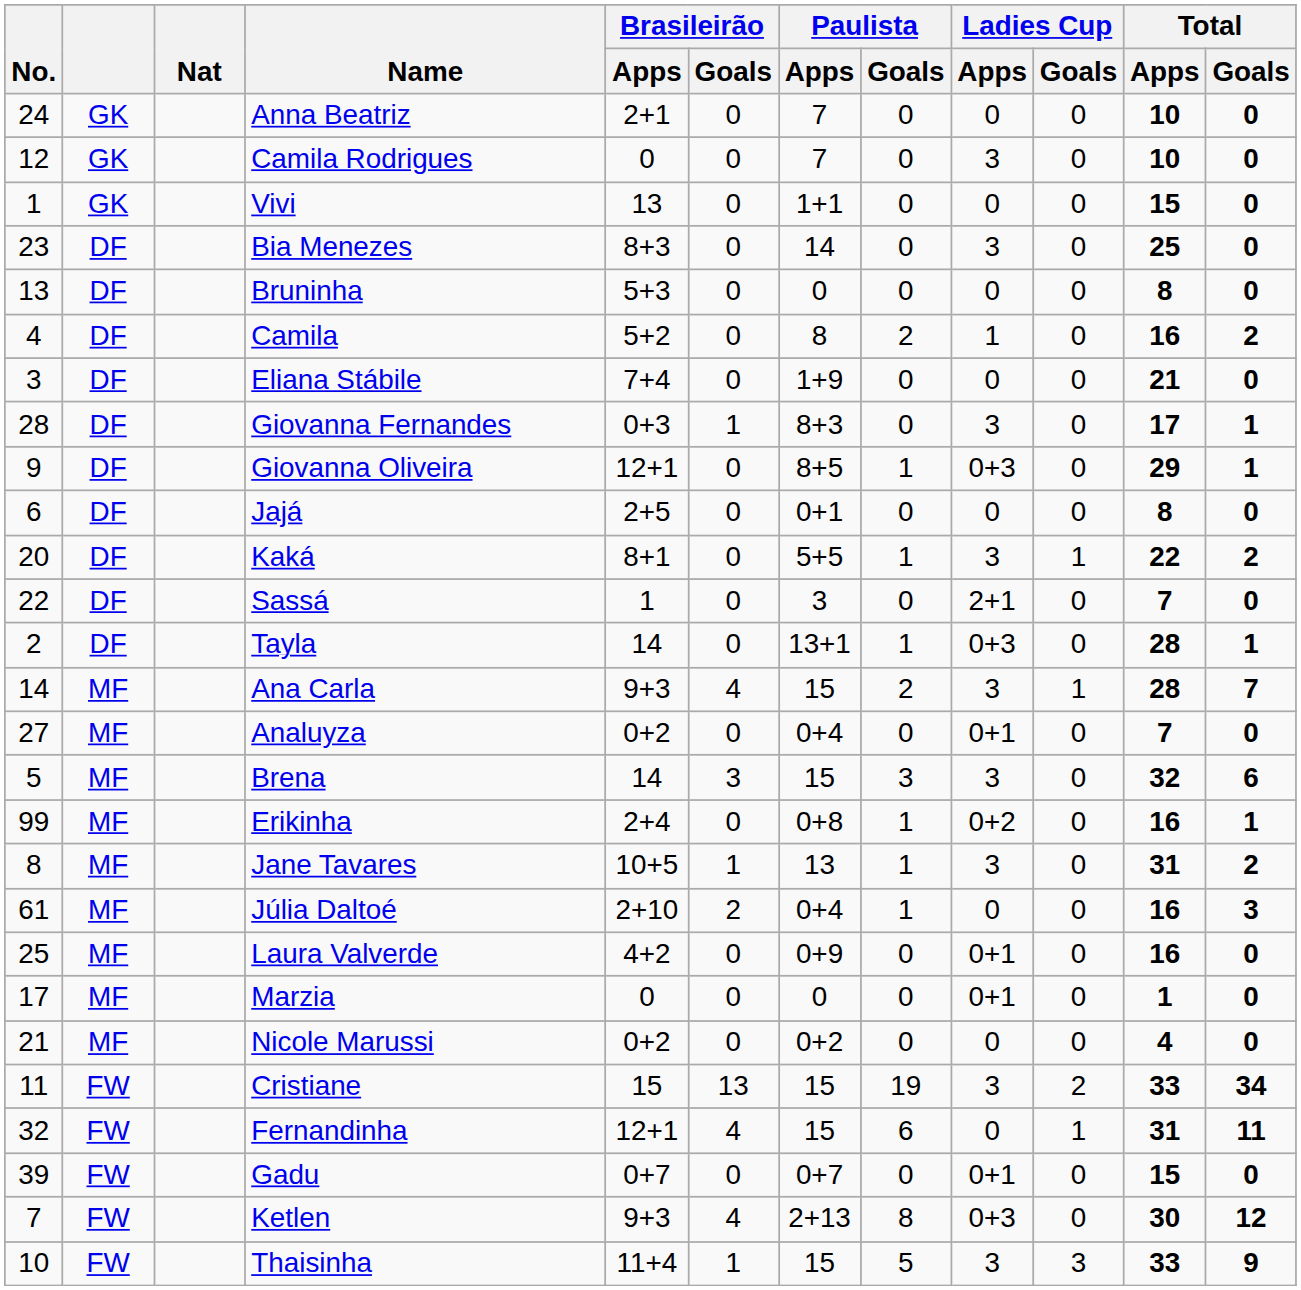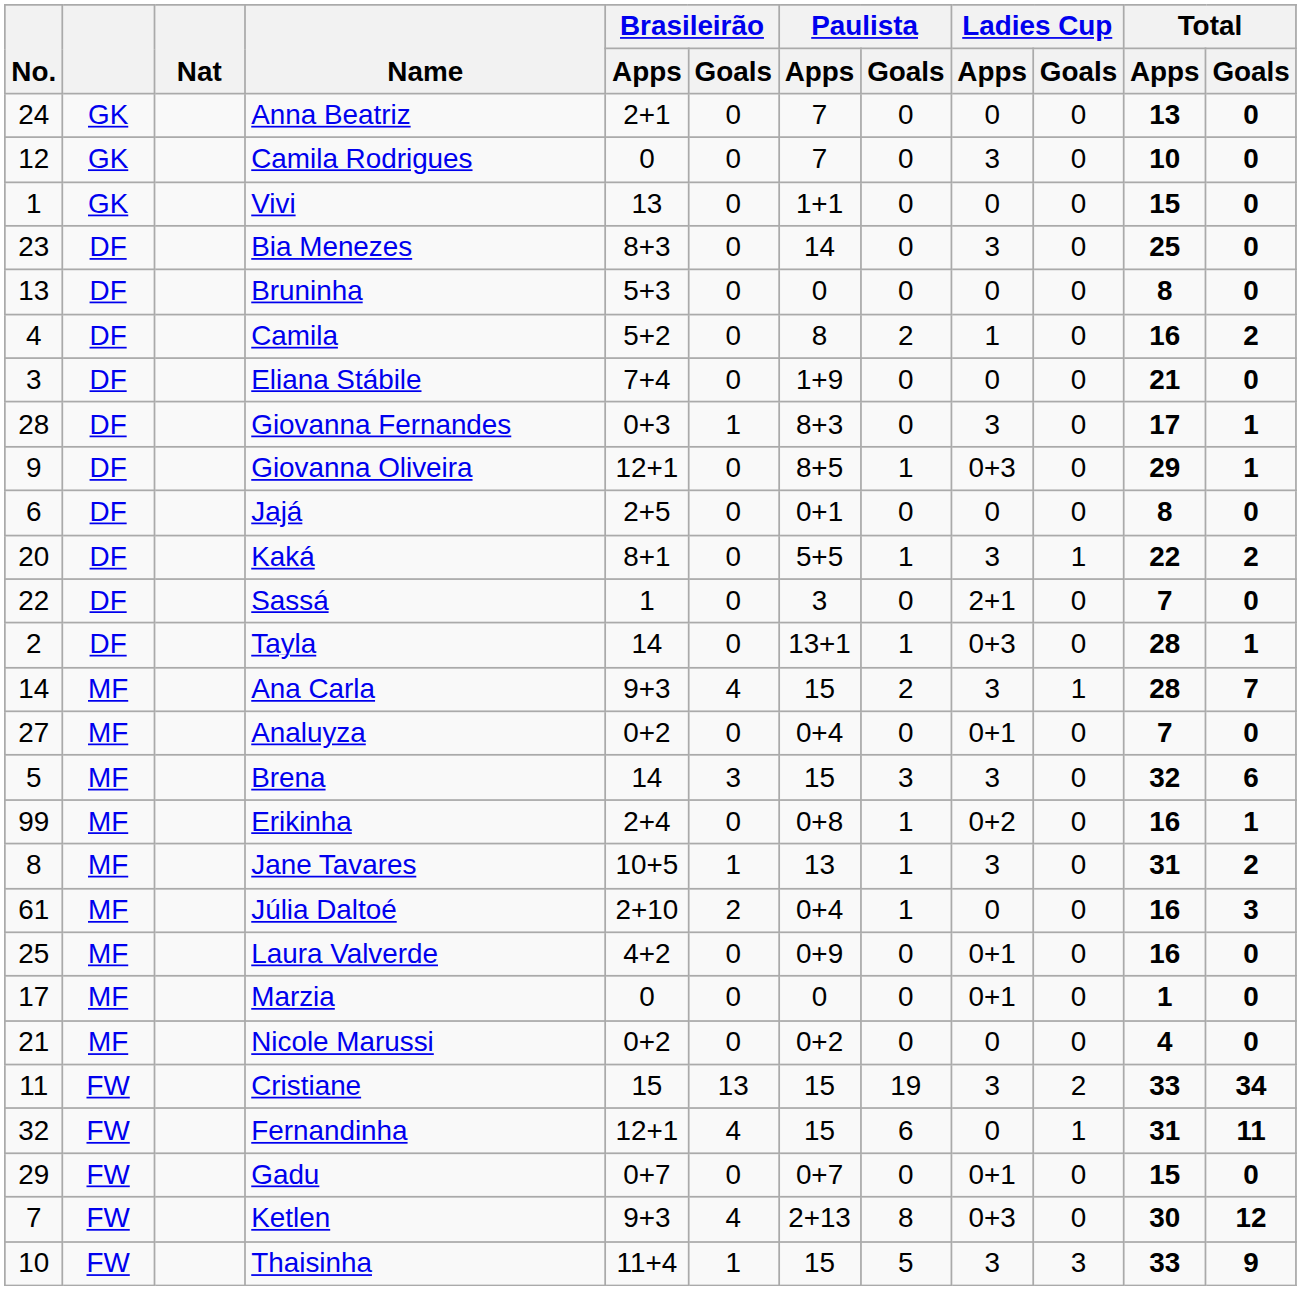Anna Beatriz | Total / Apps: 10 -> 13
Gadu | No.: 39 -> 29
